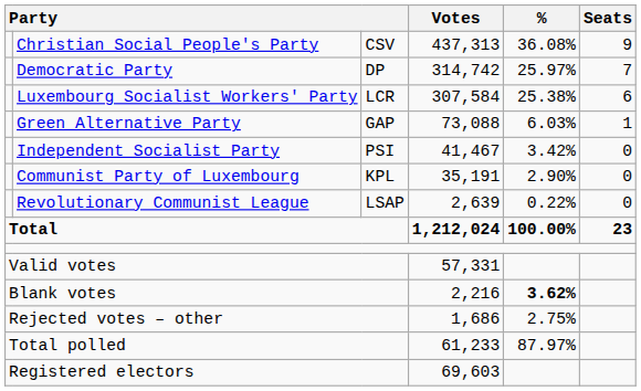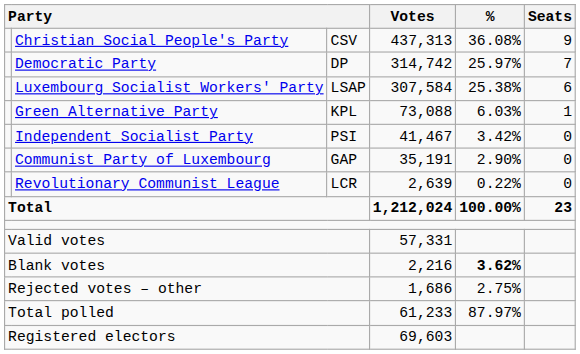Luxembourg Socialist Workers' Party | column 3: LCR -> LSAP
Green Alternative Party | column 3: GAP -> KPL
Communist Party of Luxembourg | column 3: KPL -> GAP
Revolutionary Communist League | column 3: LSAP -> LCR
